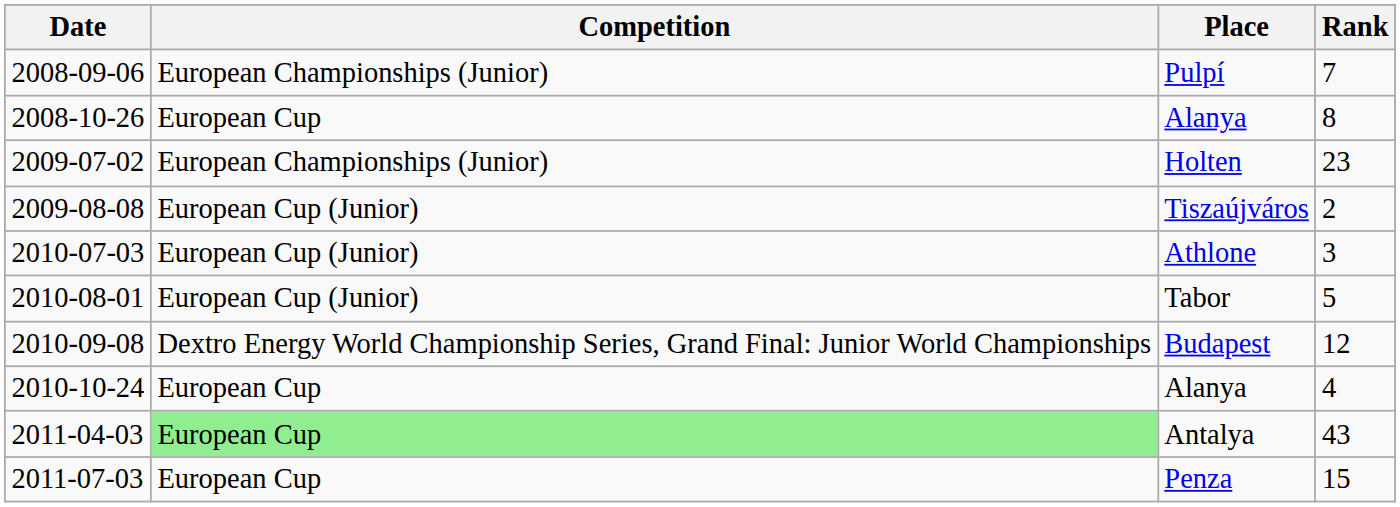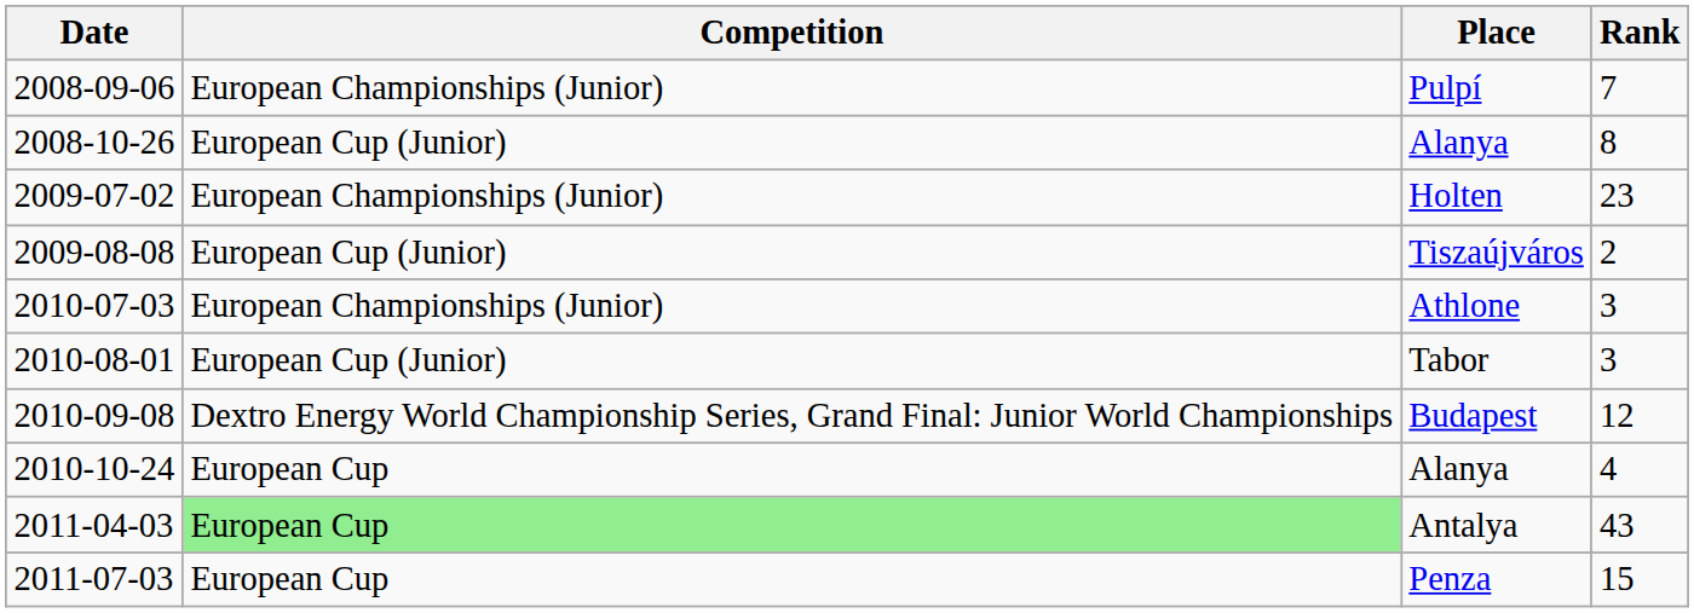2008-10-26 / Alanya | Competition: European Cup -> European Cup (Junior)
Athlone | Competition: European Cup (Junior) -> European Championships (Junior)
Tabor | Rank: 5 -> 3
